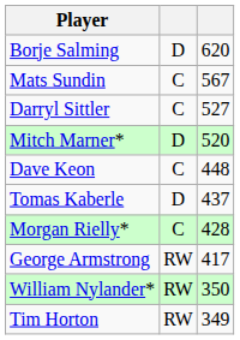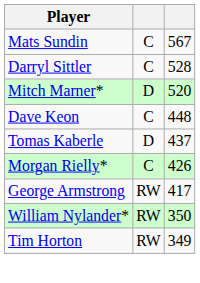- row: Borje Salming | D | 620
Darryl Sittler | column 3: 527 -> 528
Morgan Rielly* | column 3: 428 -> 426
